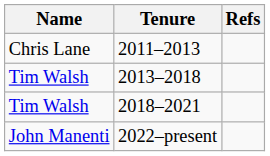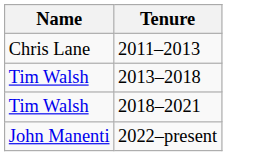- column: Refs
